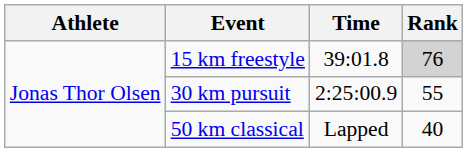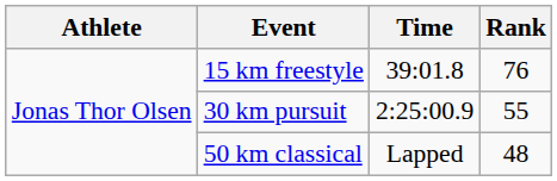15 km freestyle | Rank: lightgrey background -> no background
50 km classical | Rank: 40 -> 48
